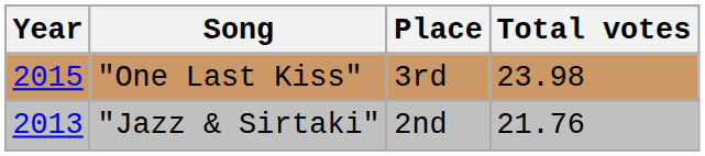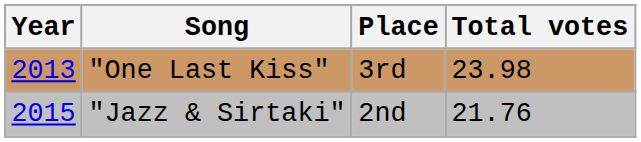"One Last Kiss" | Year: 2015 -> 2013
"Jazz & Sirtaki" | Year: 2013 -> 2015
